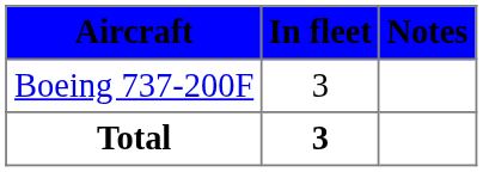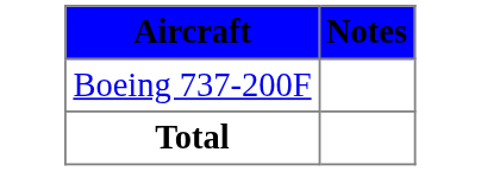- column: In fleet | 3 | 3
